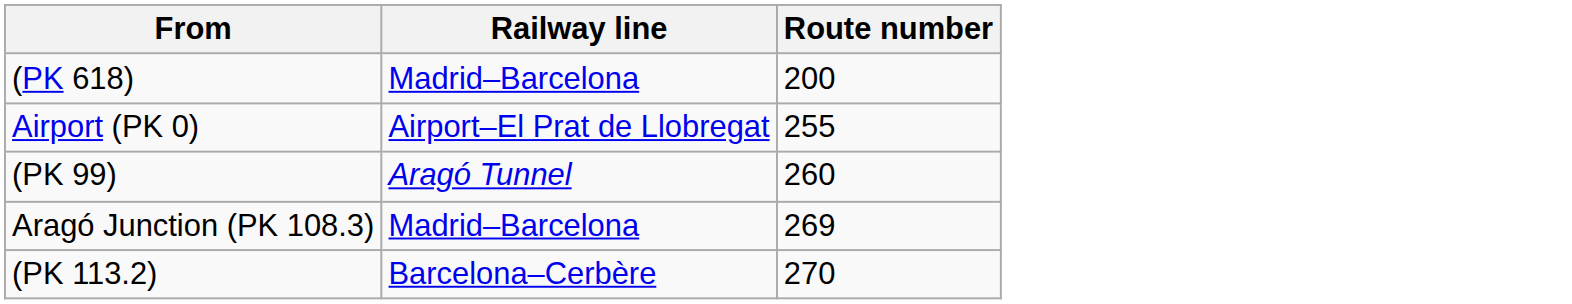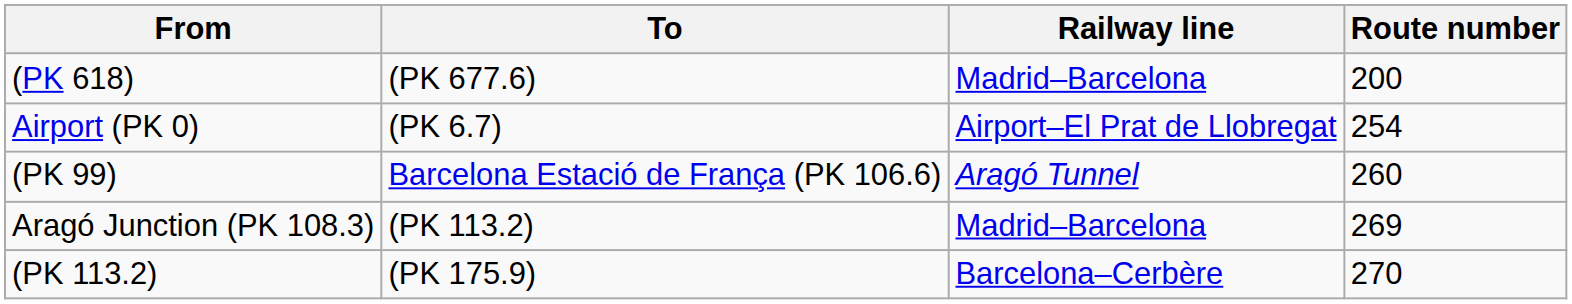+ column: To | (PK 677.6) | (PK 6.7) | Barcelona Estació de França (PK 106.6) | (PK 113.2) | (PK 175.9)
Airport (PK 0) | Route number: 255 -> 254
